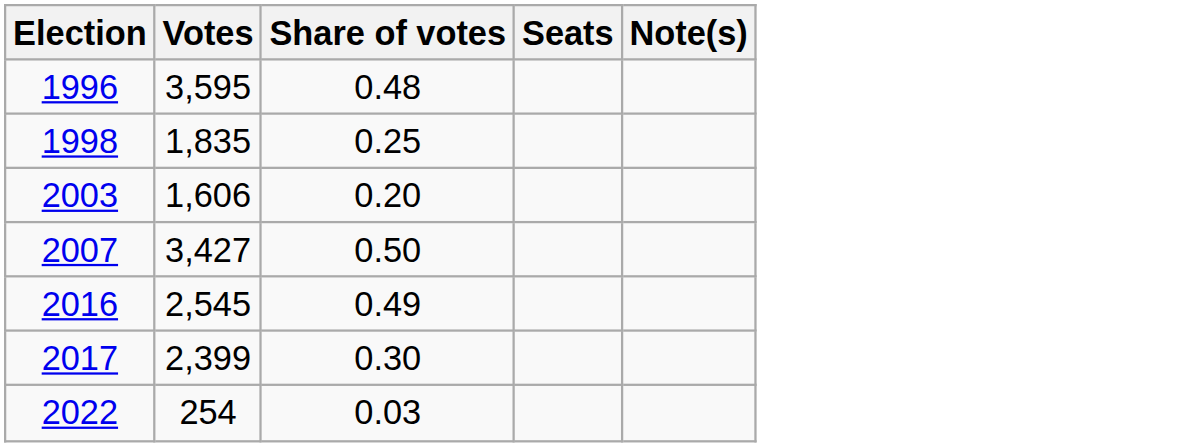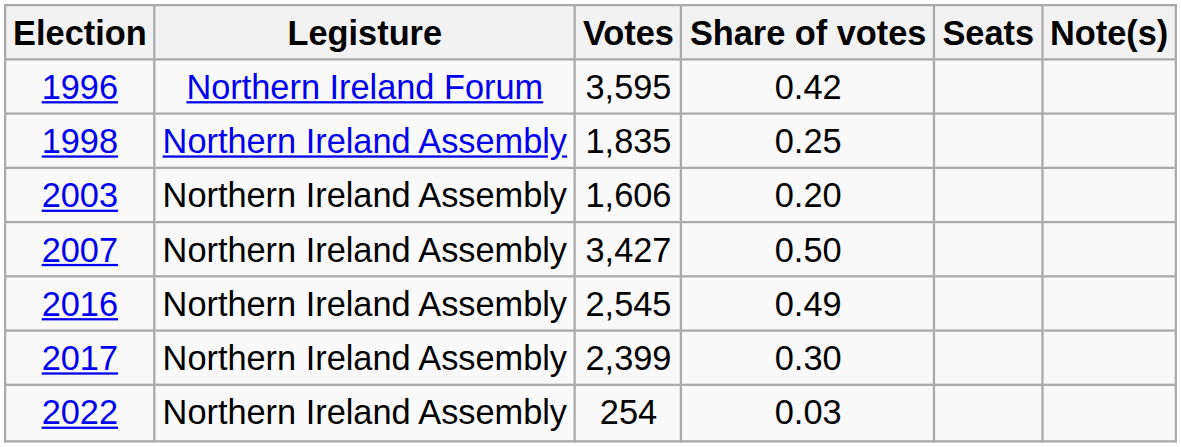+ column: Legisture | Northern Ireland Forum | Northern Ireland Assembly | Northern Ireland Assembly | Northern Ireland Assembly | Northern Ireland Assembly | Northern Ireland Assembly | Northern Ireland Assembly
1996 | Share of votes: 0.48 -> 0.42
